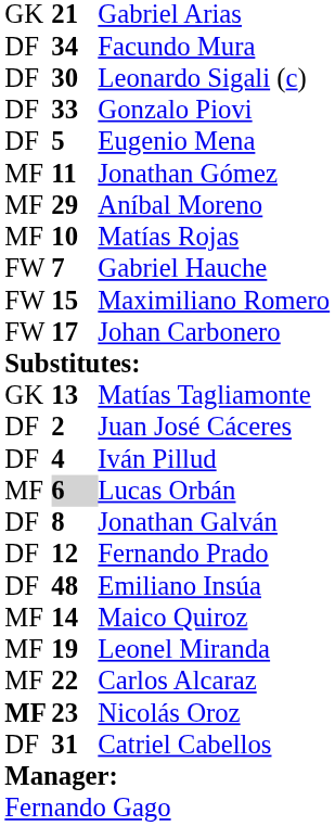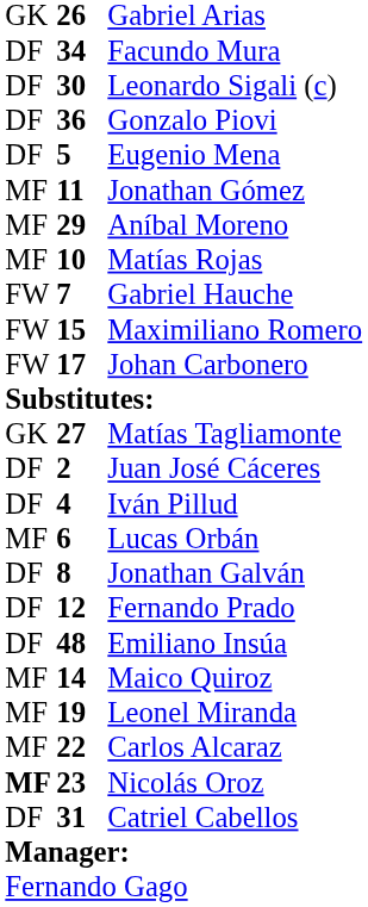Gabriel Arias | column 2: 21 -> 26
Gonzalo Piovi | column 2: 33 -> 36
Matías Tagliamonte | column 2: 13 -> 27
Lucas Orbán | column 2: lightgrey background -> no background
